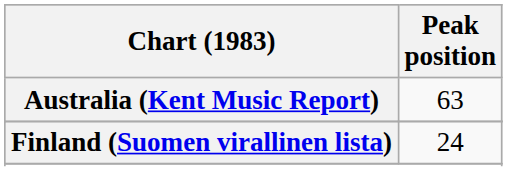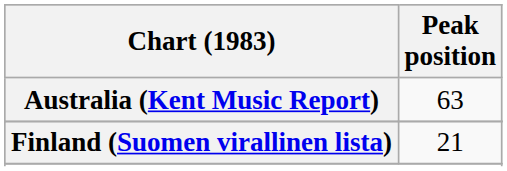Finland (Suomen virallinen lista) | Peak position: 24 -> 21
